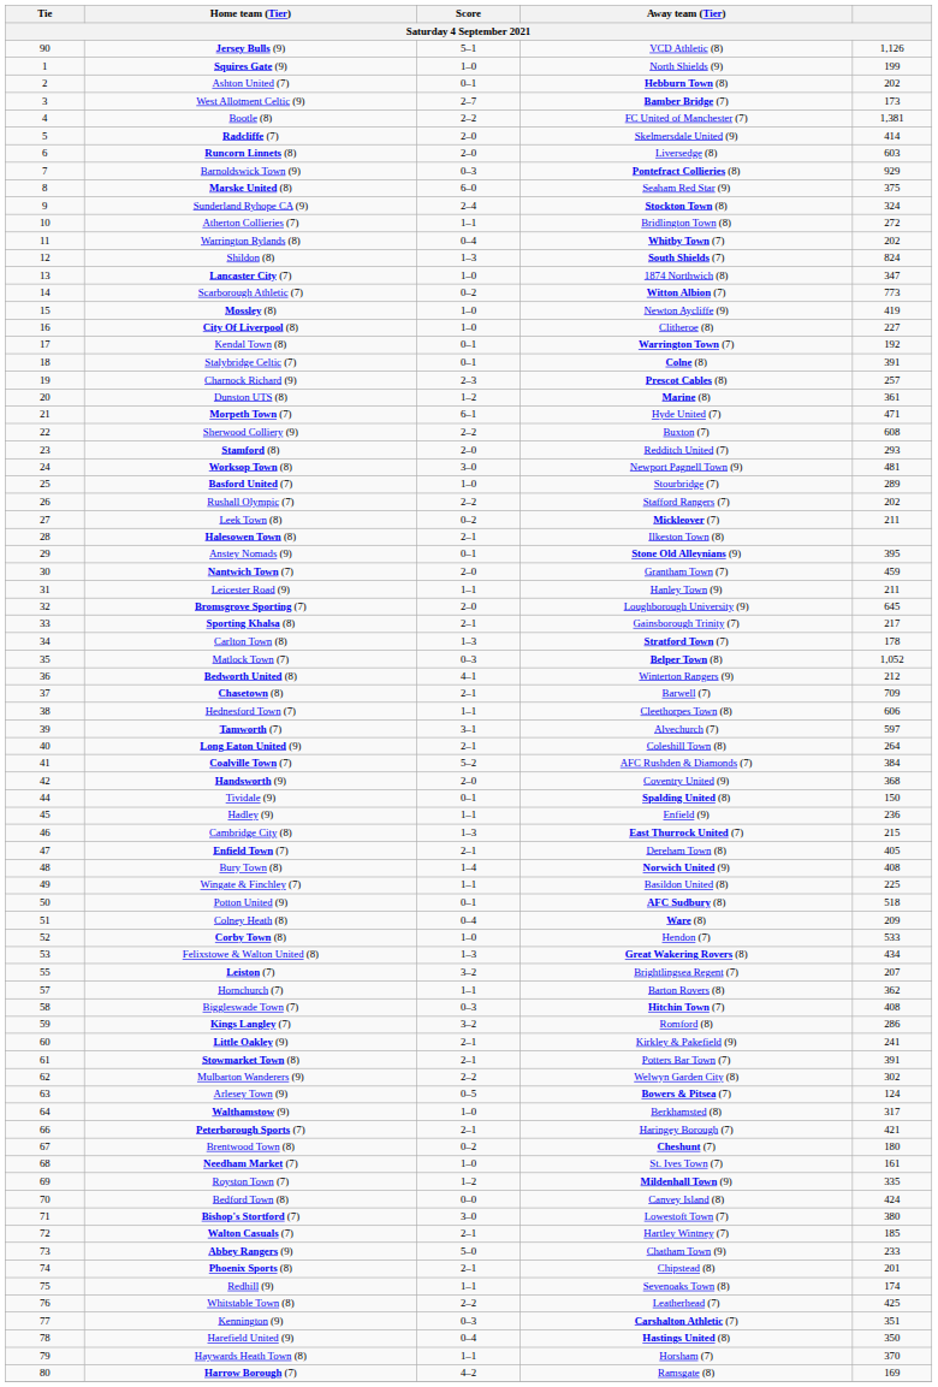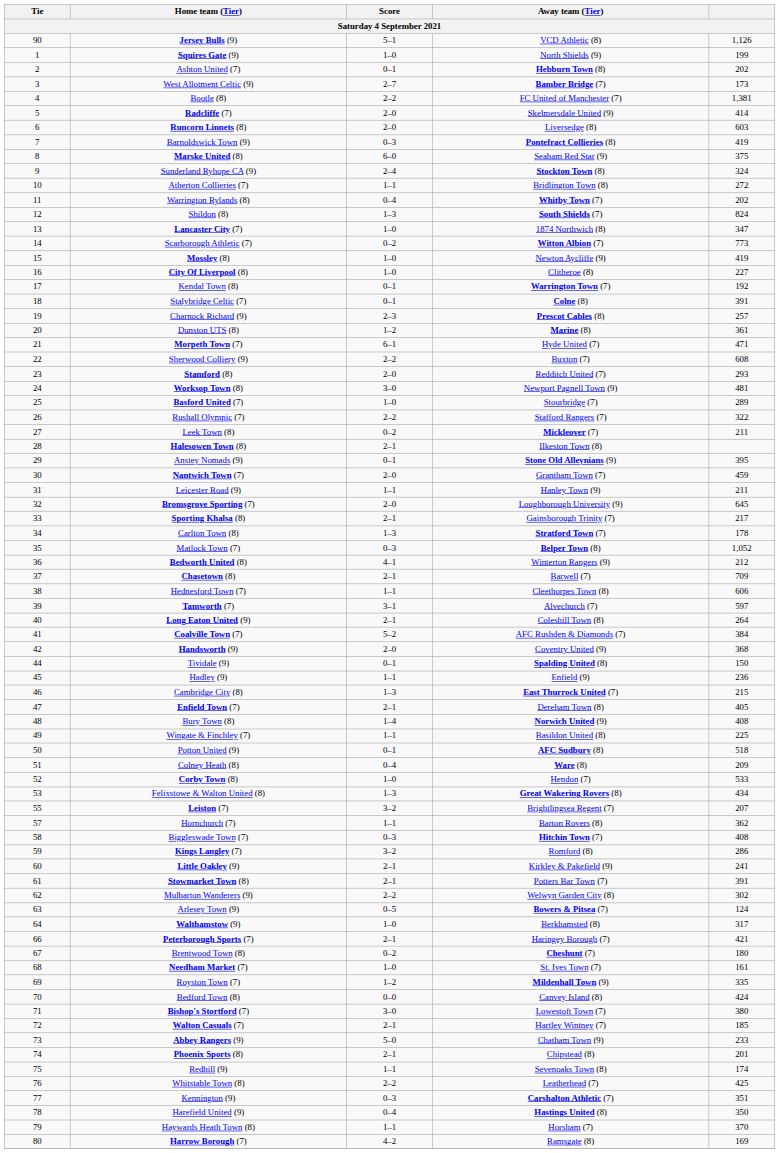Barnoldswick Town (9) | column 5: 929 -> 419
Rushall Olympic (7) | column 5: 202 -> 322
